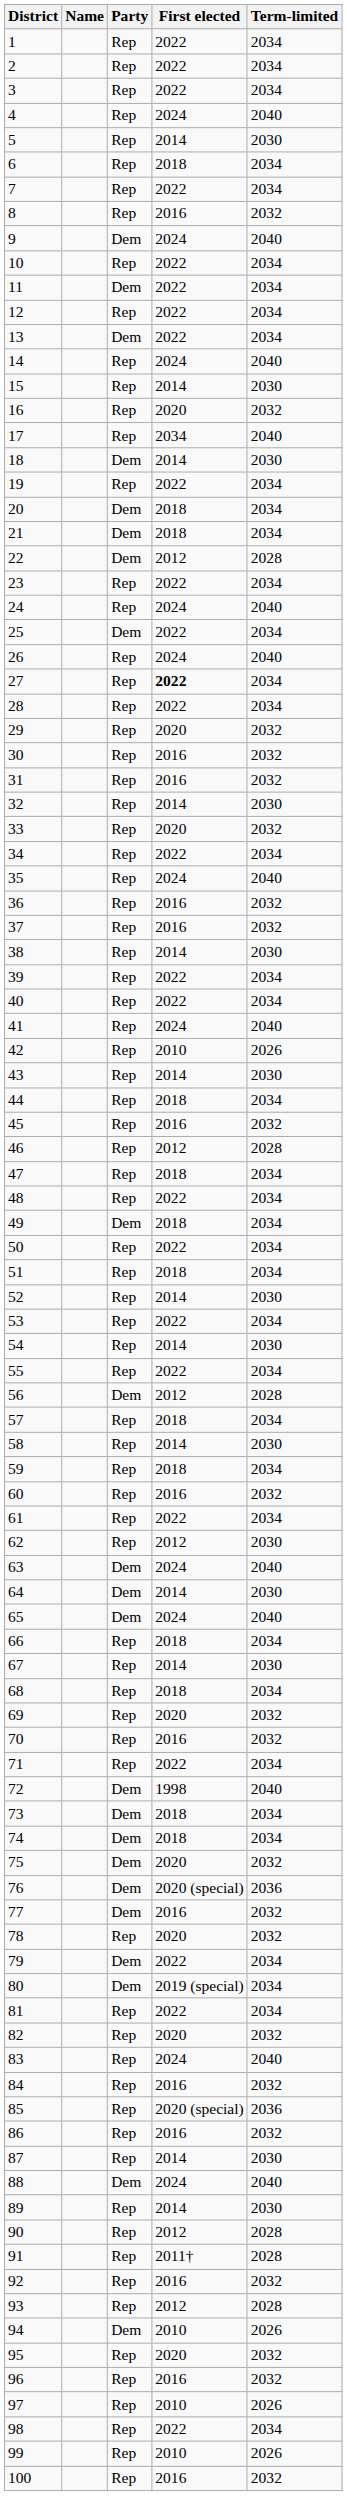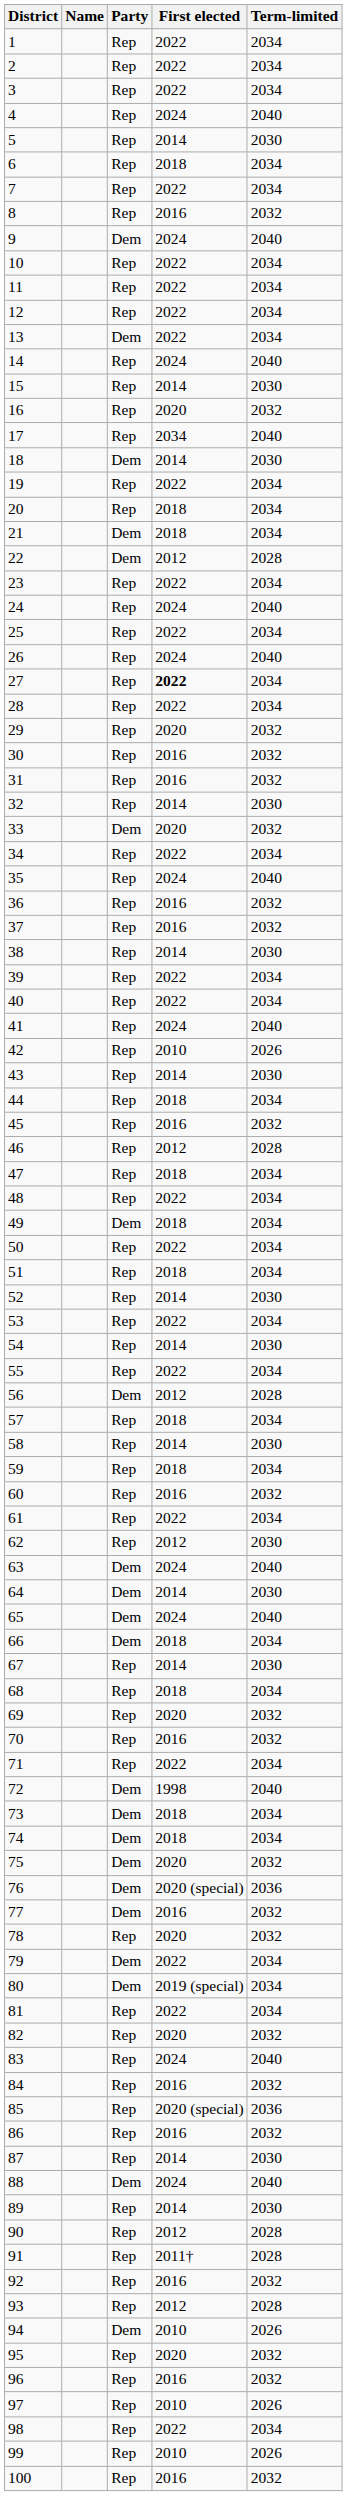11 | Party: Dem -> Rep
20 | Party: Dem -> Rep
25 | Party: Dem -> Rep
33 | Party: Rep -> Dem
66 | Party: Rep -> Dem
